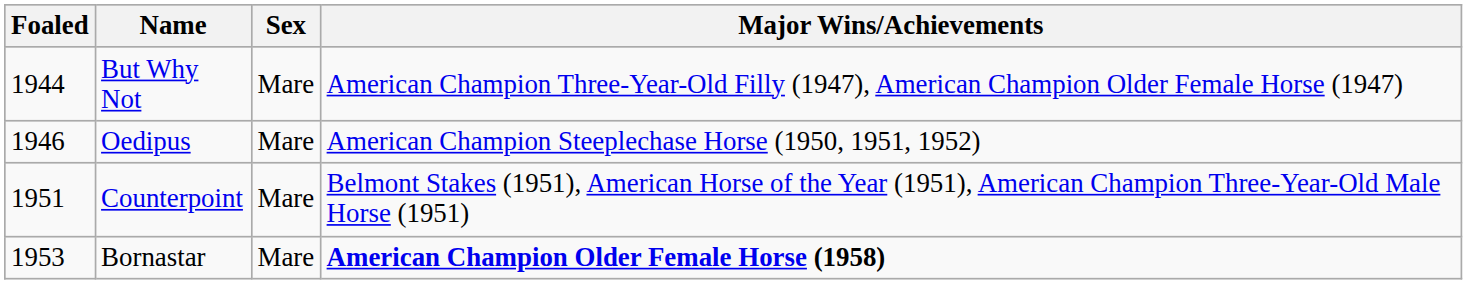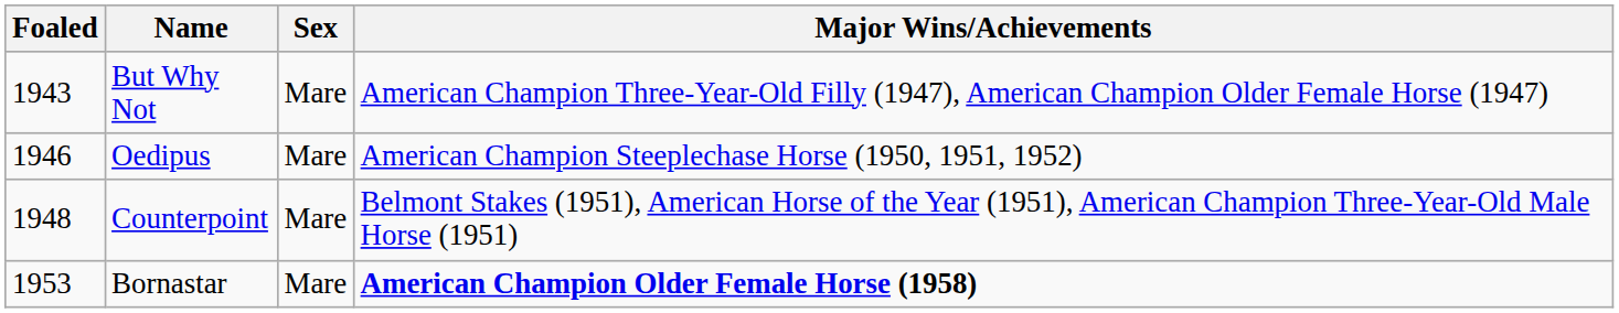But Why Not | Foaled: 1944 -> 1943
Counterpoint | Foaled: 1951 -> 1948
